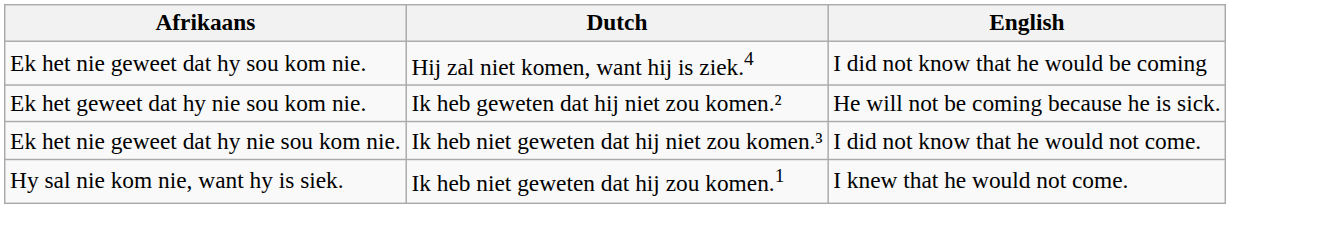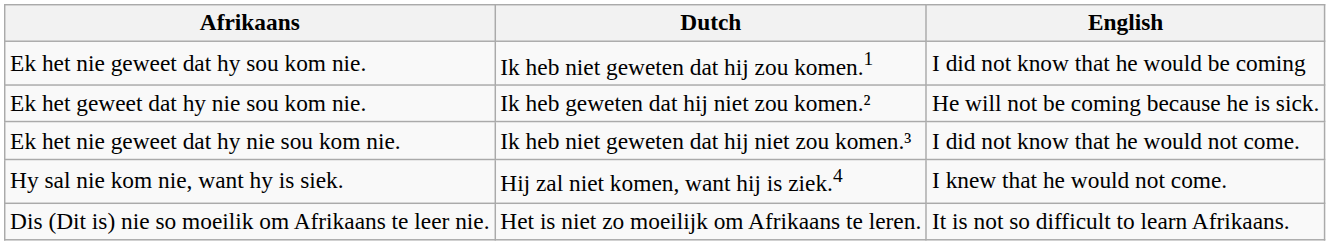Ek het nie geweet dat hy sou kom nie. | Dutch: Hĳ zal niet komen, want hĳ is ziek.4 -> Ik heb niet geweten dat hij zou komen.1
Hy sal nie kom nie, want hy is siek. | Dutch: Ik heb niet geweten dat hij zou komen.1 -> Hĳ zal niet komen, want hĳ is ziek.4
+ row: Dis (Dit is) nie so moeilik om Afrikaans te leer nie. | Het is niet zo moeilĳk om Afrikaans te leren. | It is not so difficult to learn Afrikaans.
